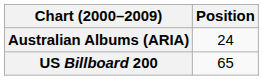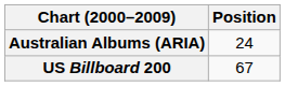US Billboard 200 | Position: 65 -> 67
